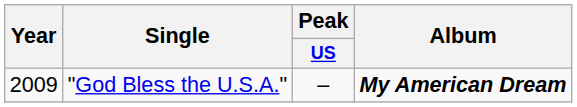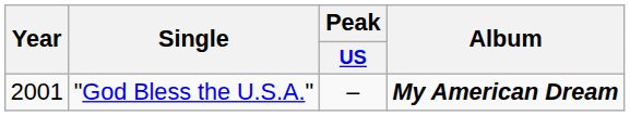"God Bless the U.S.A." | Year: 2009 -> 2001
